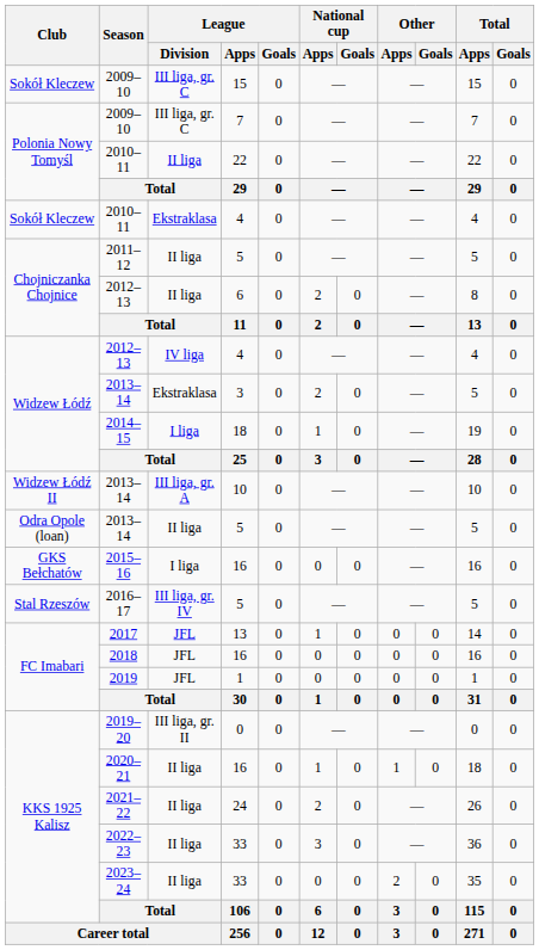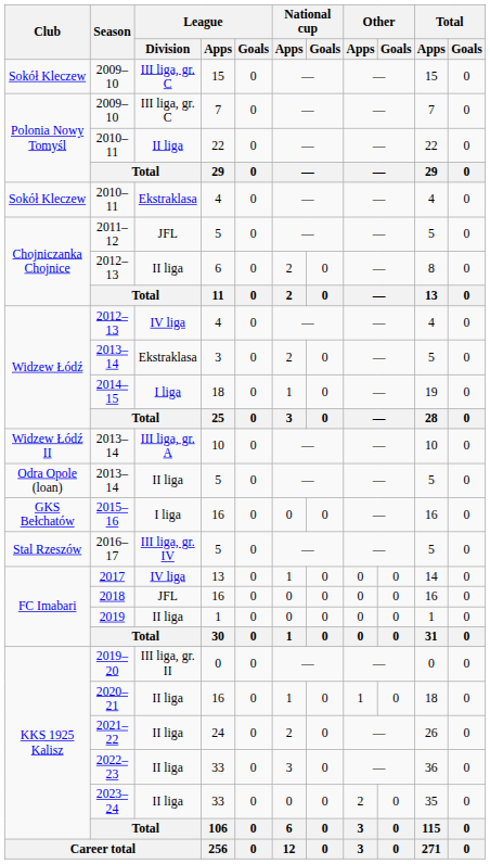2011–12 | League / Division: II liga -> JFL
2017 | League / Division: JFL -> IV liga
2019 | League / Division: JFL -> II liga
